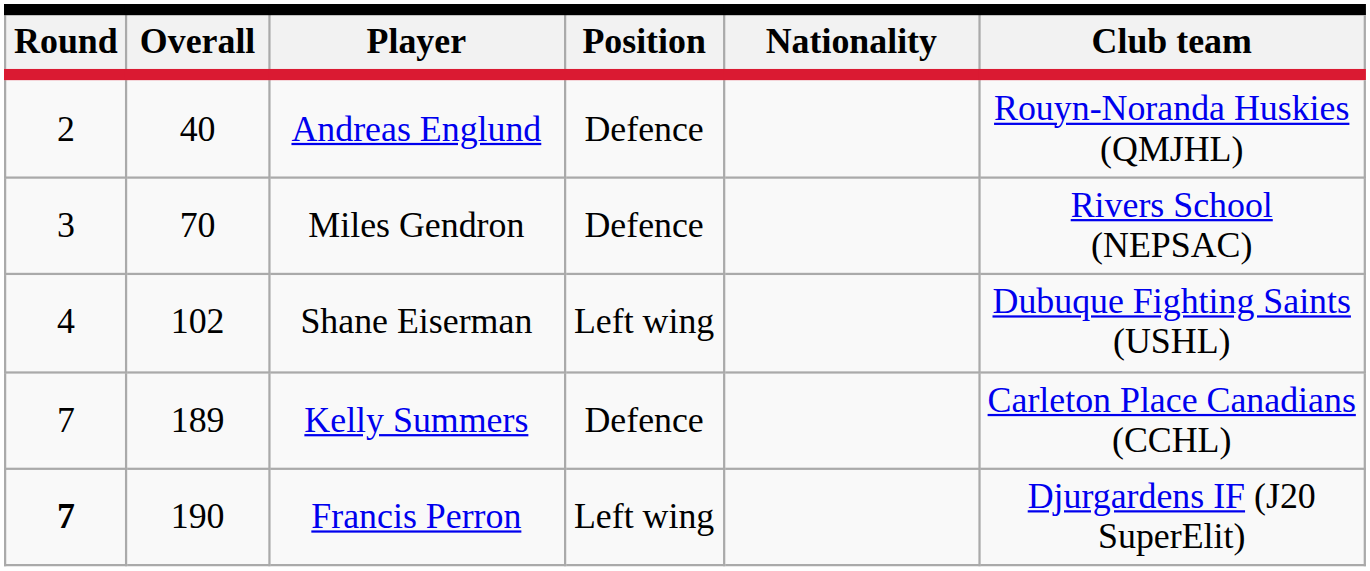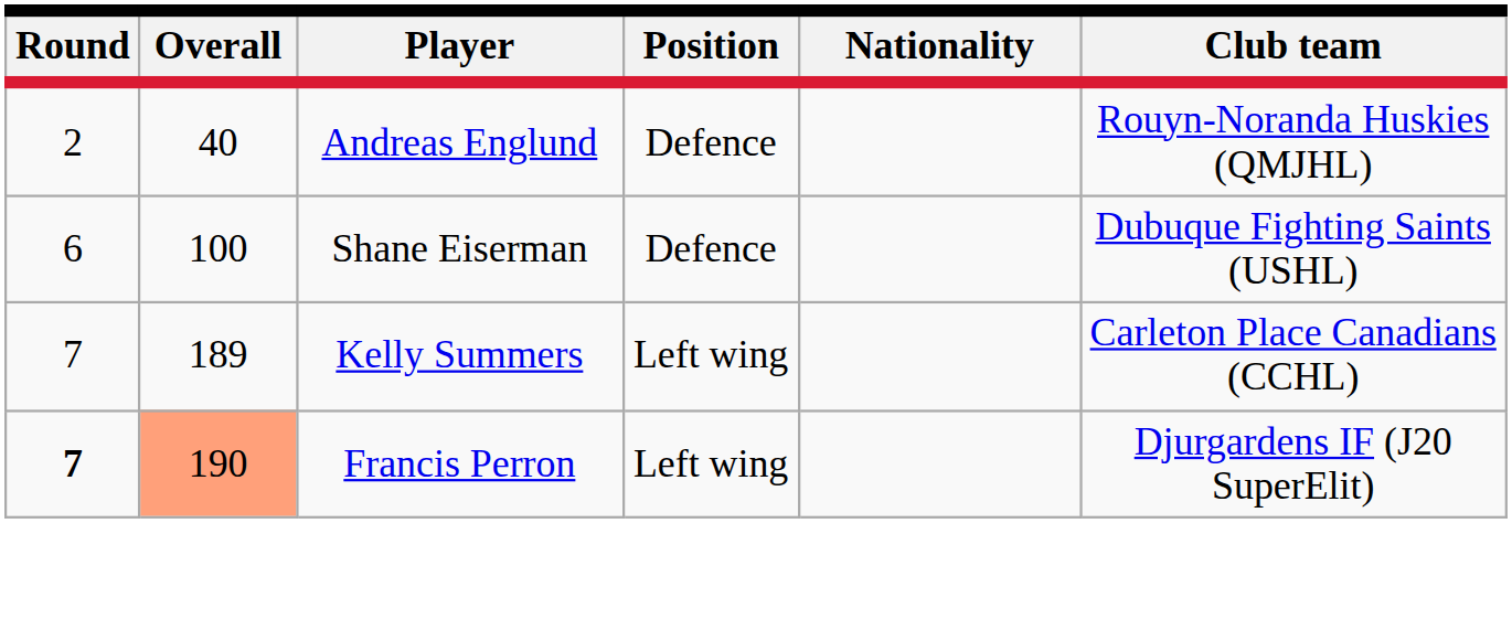- row: 3 | 70 | Miles Gendron | Defence | Rivers School (NEPSAC)
Shane Eiserman | Round: 4 -> 6
Shane Eiserman | Overall: 102 -> 100
Shane Eiserman | Position: Left wing -> Defence
Kelly Summers | Position: Defence -> Left wing
Francis Perron | Overall: no background -> lightsalmon background
